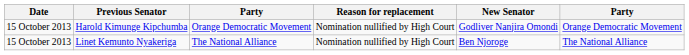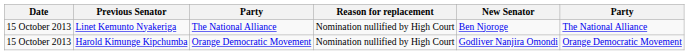rows swapped: Linet Kemunto Nyakeriga <-> Harold Kimunge Kipchumba
